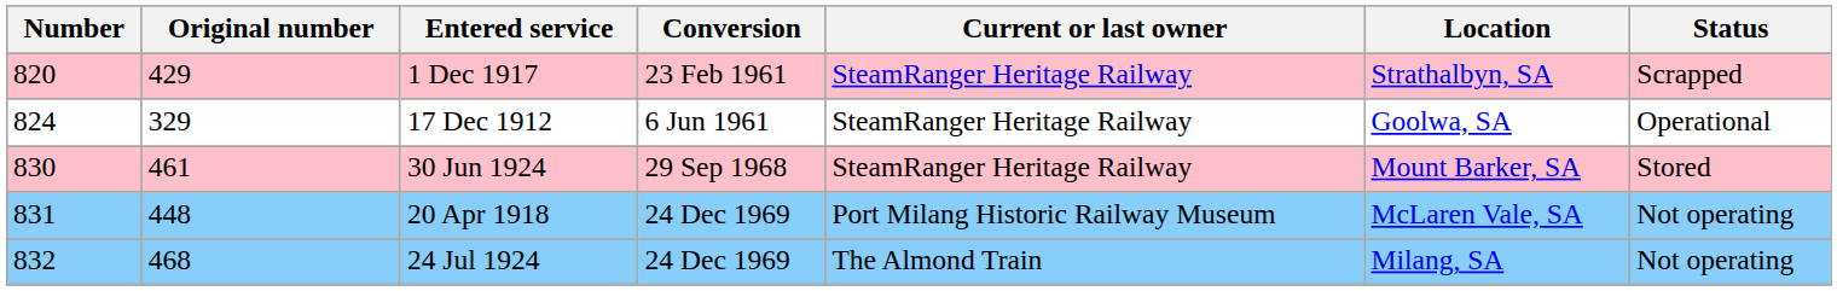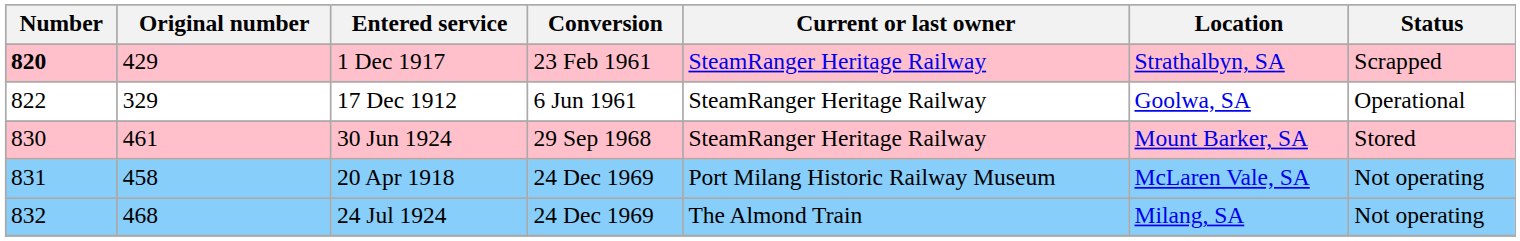1 Dec 1917 | Number: normal -> bold
17 Dec 1912 | Number: 824 -> 822
20 Apr 1918 | Original number: 448 -> 458
